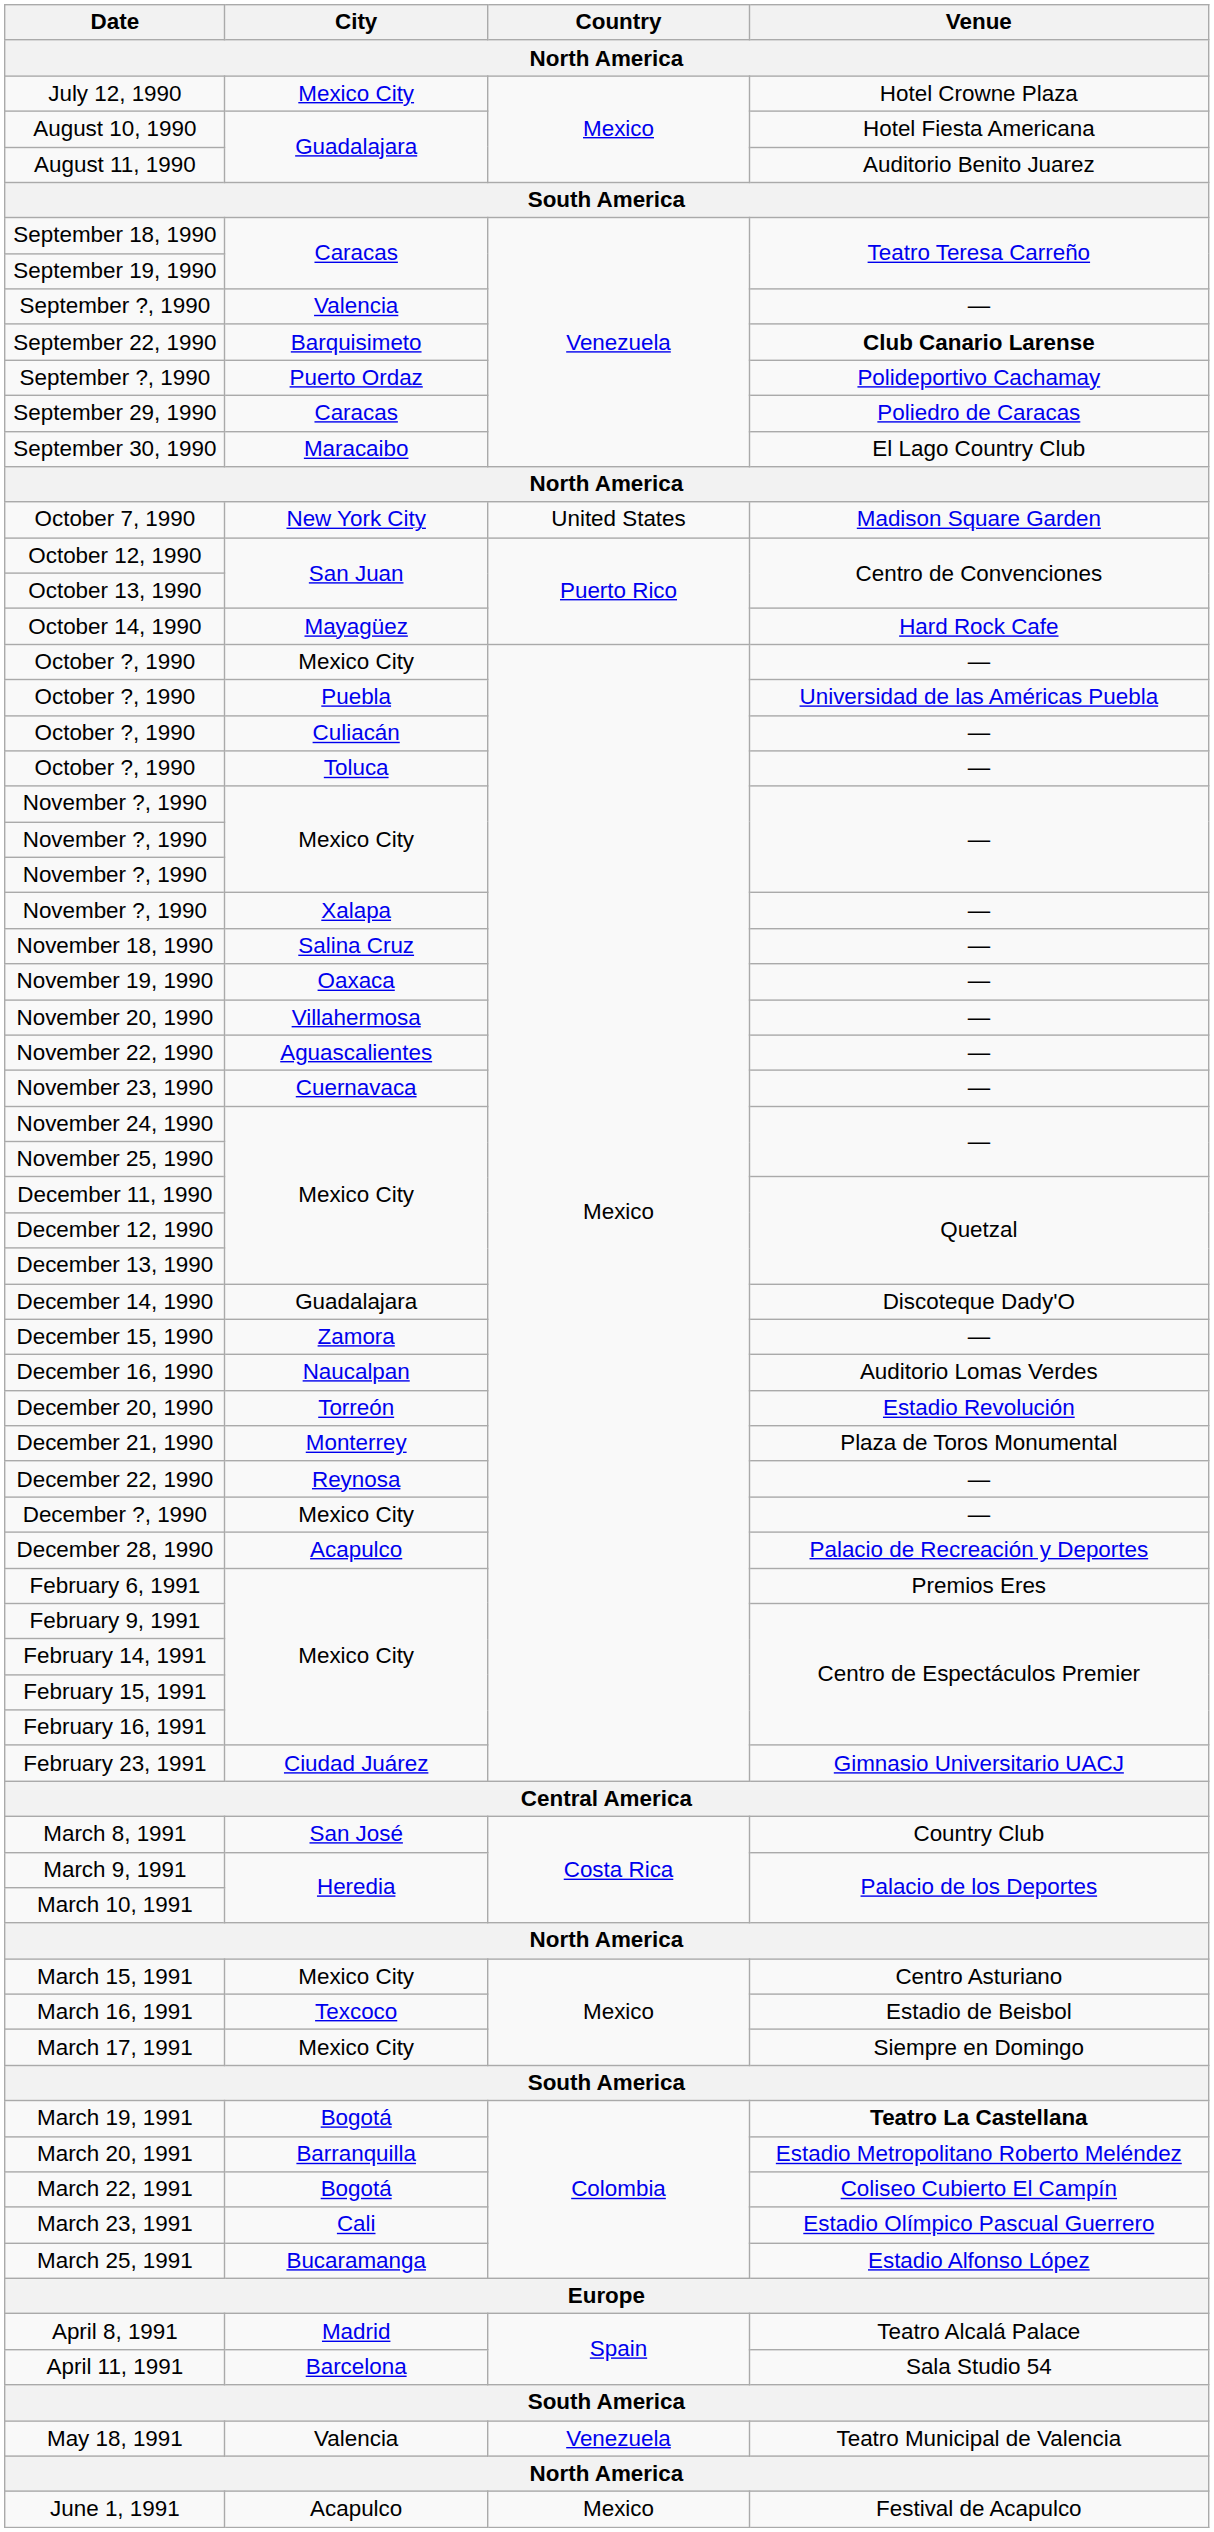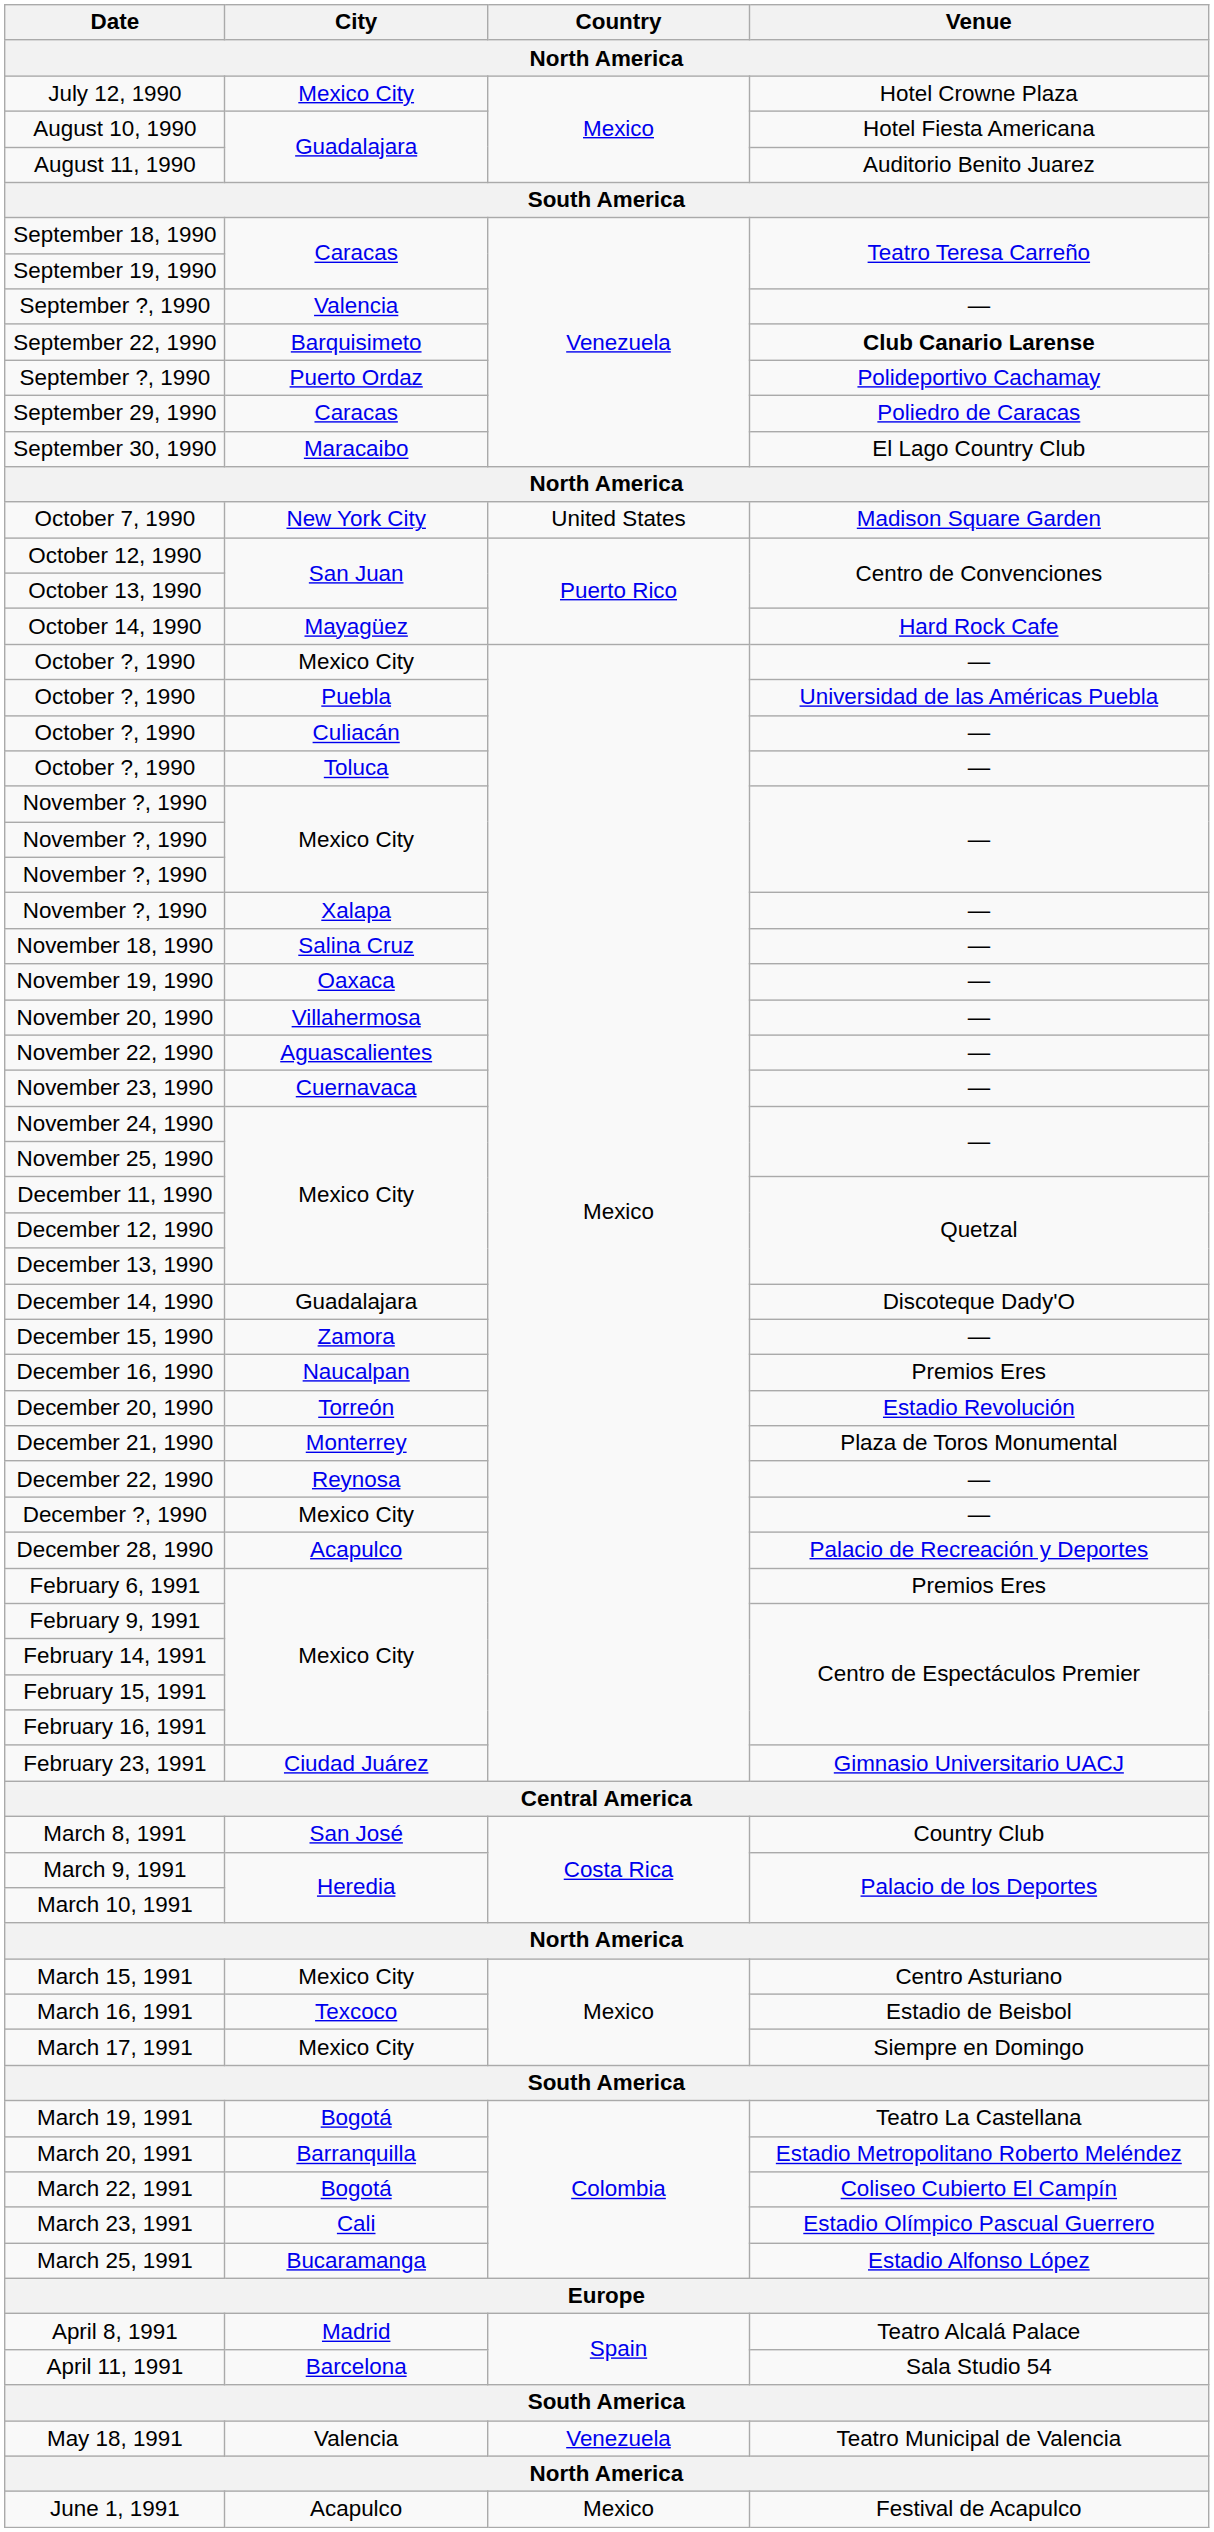December 16, 1990 | Venue: Auditorio Lomas Verdes -> Premios Eres
March 19, 1991 | Venue: bold -> normal
